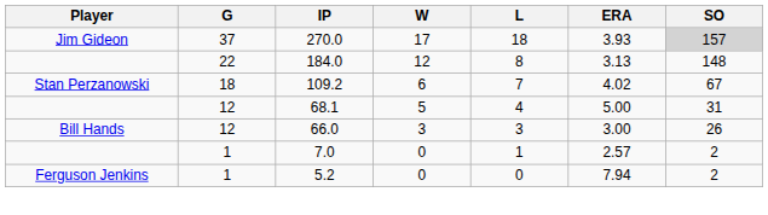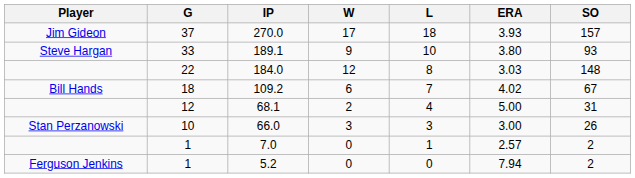270.0 | SO: lightgrey background -> no background
+ row: Steve Hargan | 33 | 189.1 | 9 | 10 | 3.80 | 93
184.0 | ERA: 3.13 -> 3.03
109.2 | Player: Stan Perzanowski -> Bill Hands
68.1 | W: 5 -> 2
66.0 | Player: Bill Hands -> Stan Perzanowski
66.0 | G: 12 -> 10
